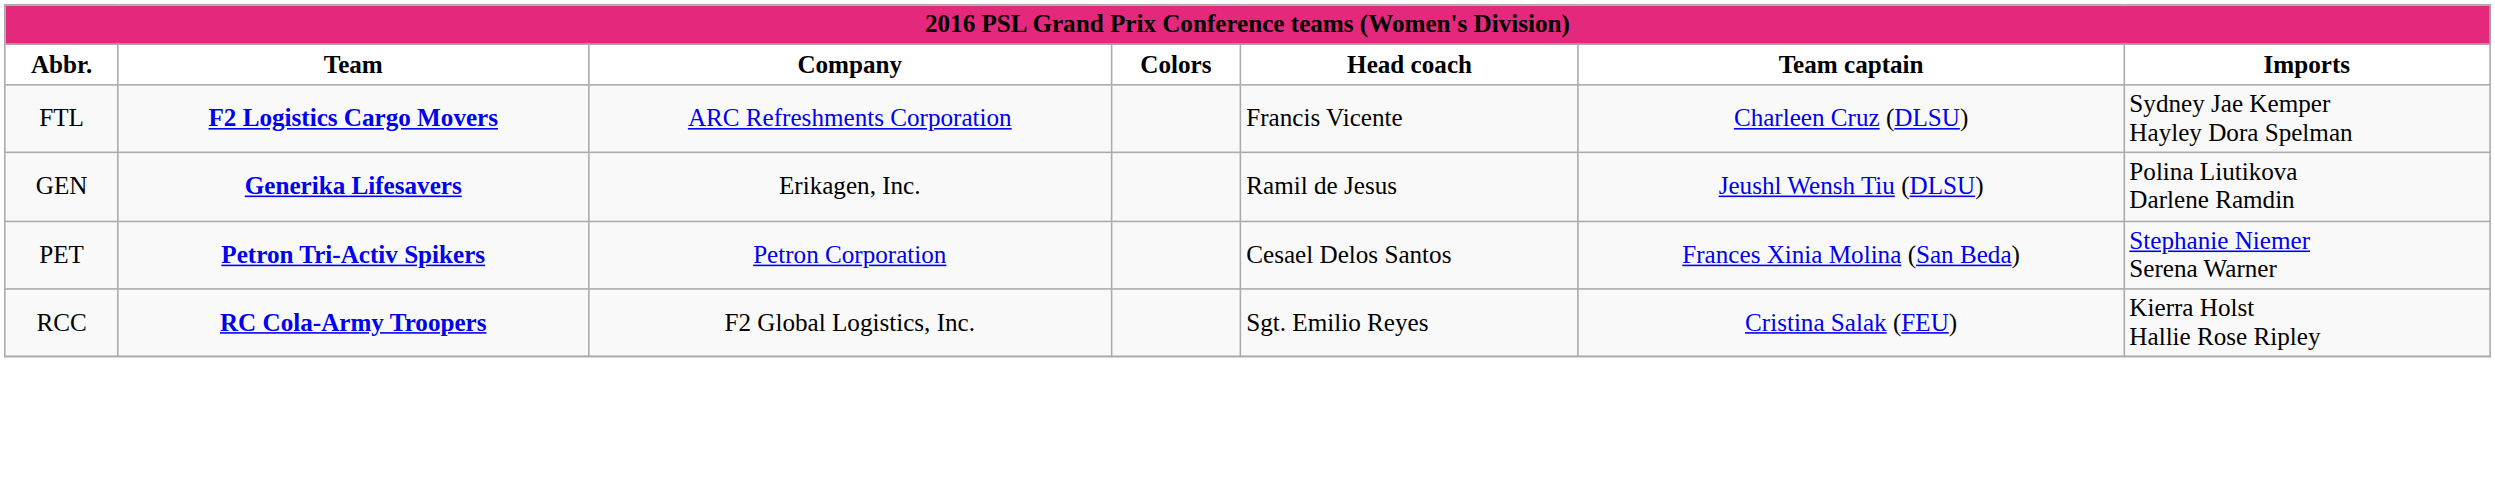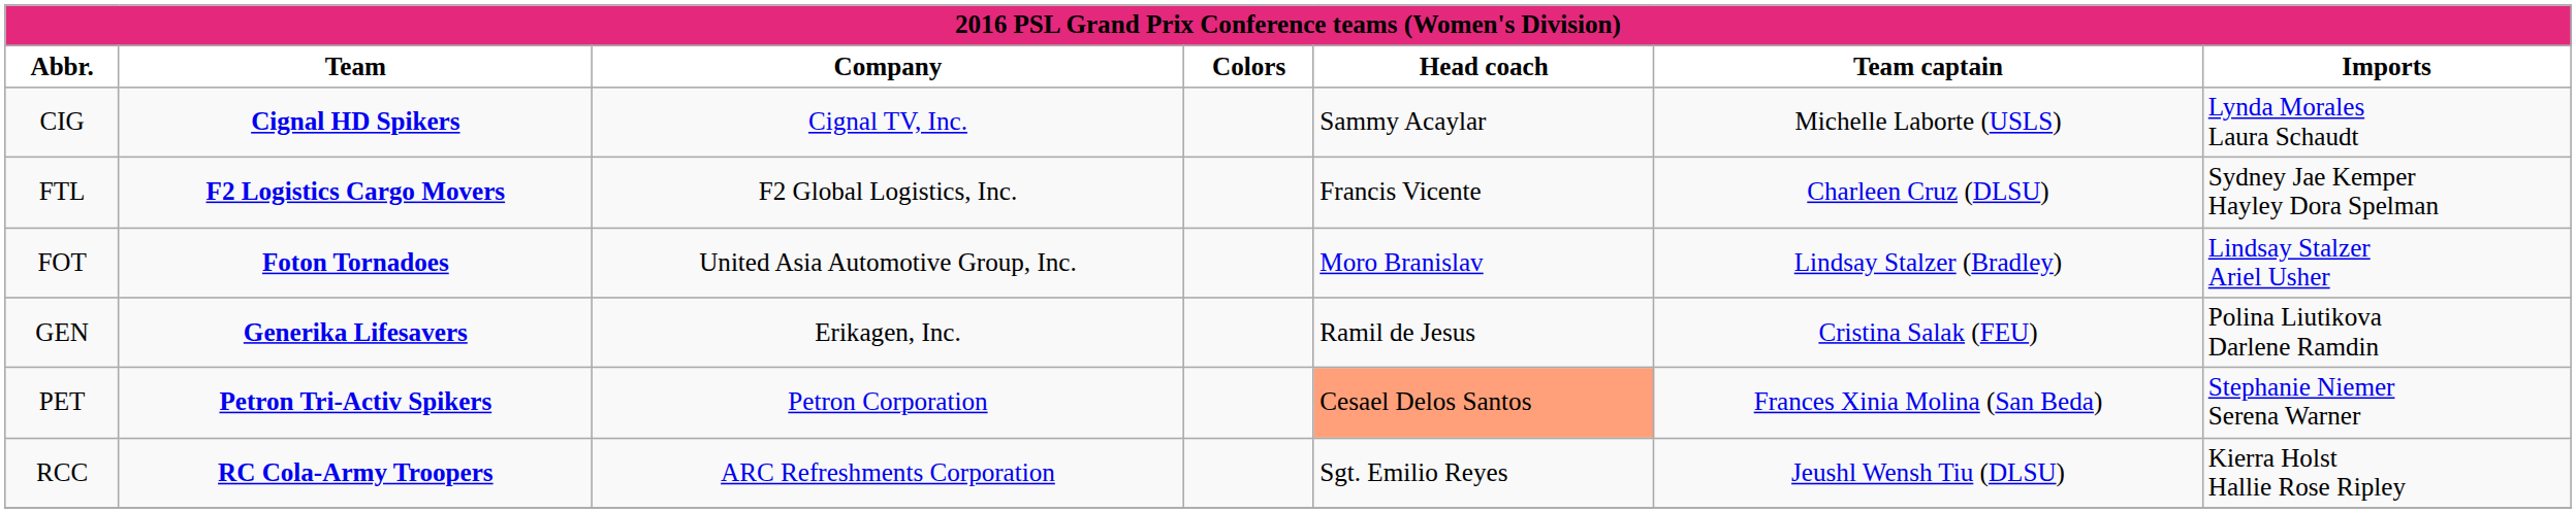+ row: CIG | Cignal HD Spikers | Cignal TV, Inc. | Sammy Acaylar | Michelle Laborte (USLS) | Lynda Morales Laura Schaudt
FTL | Company: ARC Refreshments Corporation -> F2 Global Logistics, Inc.
+ row: FOT | Foton Tornadoes | United Asia Automotive Group, Inc. | Moro Branislav | Lindsay Stalzer (Bradley) | Lindsay Stalzer Ariel Usher
GEN | Team captain: Jeushl Wensh Tiu (DLSU) -> Cristina Salak (FEU)
PET | Head coach: no background -> lightsalmon background
RCC | Company: F2 Global Logistics, Inc. -> ARC Refreshments Corporation
RCC | Team captain: Cristina Salak (FEU) -> Jeushl Wensh Tiu (DLSU)
